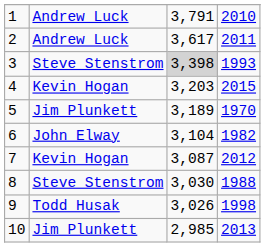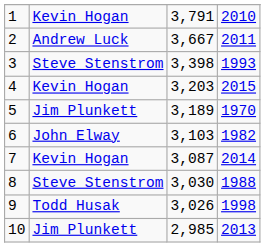1 | column 2: Andrew Luck -> Kevin Hogan
2 | column 3: 3,617 -> 3,667
3 | column 3: lightgrey background -> no background
6 | column 3: 3,104 -> 3,103
7 | column 4: 2012 -> 2014
